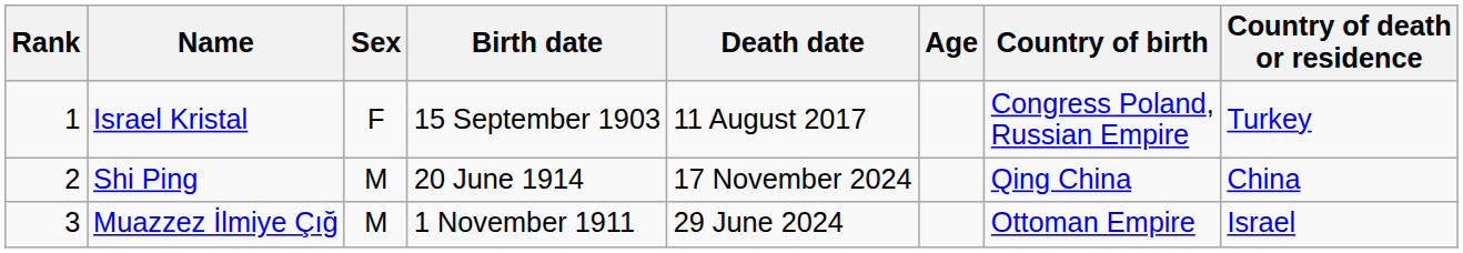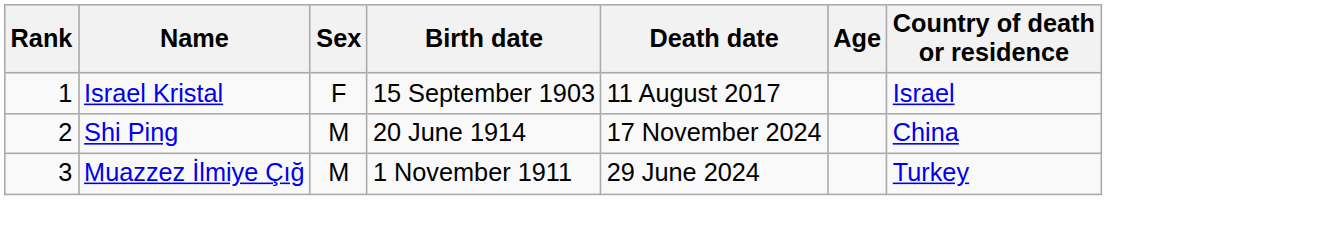- column: Country of birth | Congress Poland, Russian Empire | Qing China | Ottoman Empire
Israel Kristal | Country of death or residence: Turkey -> Israel
Muazzez İlmiye Çığ | Country of death or residence: Israel -> Turkey
